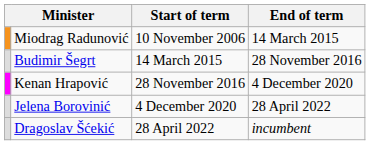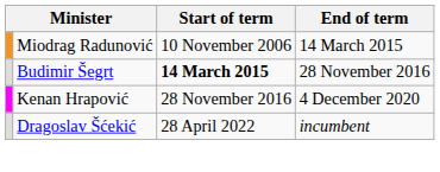Budimir Šegrt | Start of term: normal -> bold
- row: Jelena Borovinić | 4 December 2020 | 28 April 2022
